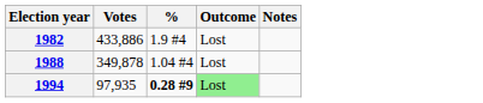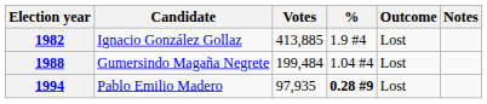+ column: Candidate | Ignacio González Gollaz | Gumersindo Magaña Negrete | Pablo Emilio Madero
1982 | Votes: 433,886 -> 413,885
1988 | Votes: 349,878 -> 199,484
1994 | Outcome: lightgreen background -> no background
